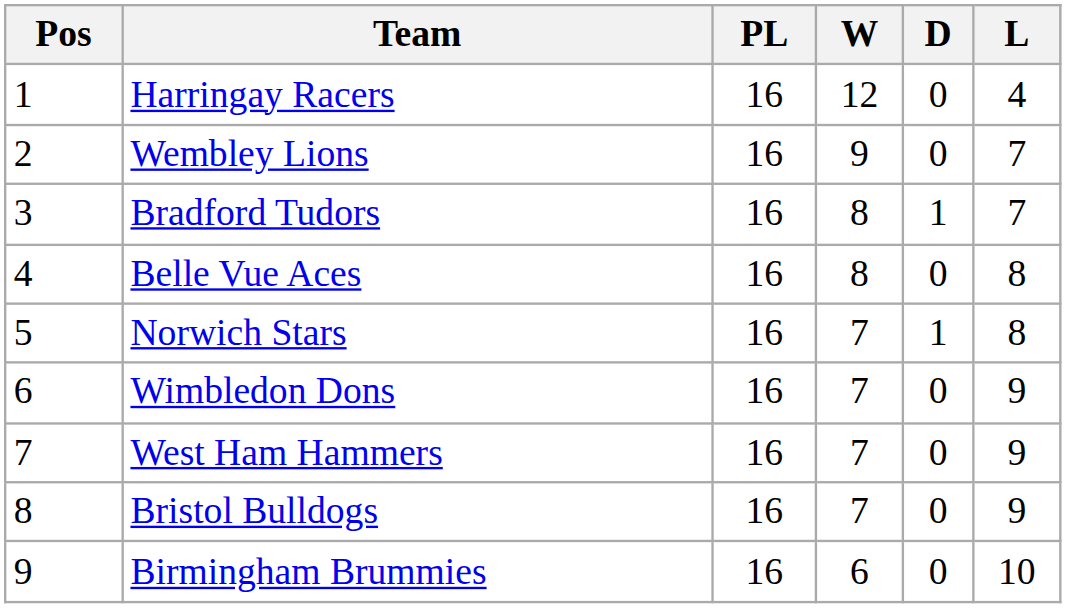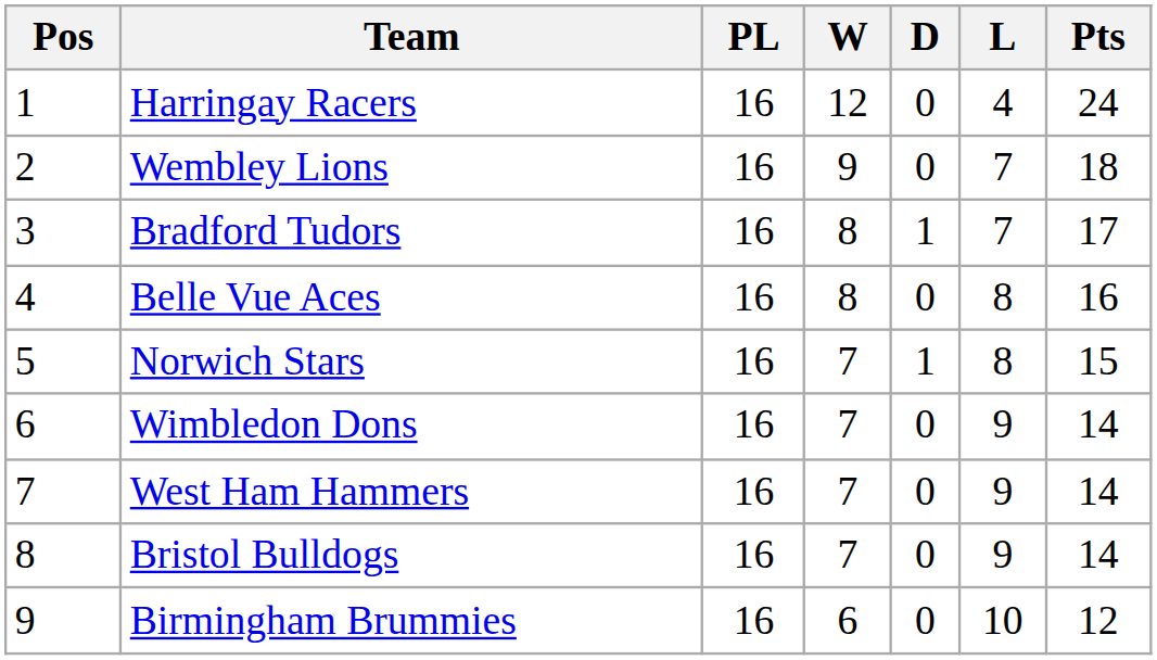+ column: Pts | 24 | 18 | 17 | 16 | 15 | 14 | 14 | 14 | 12
